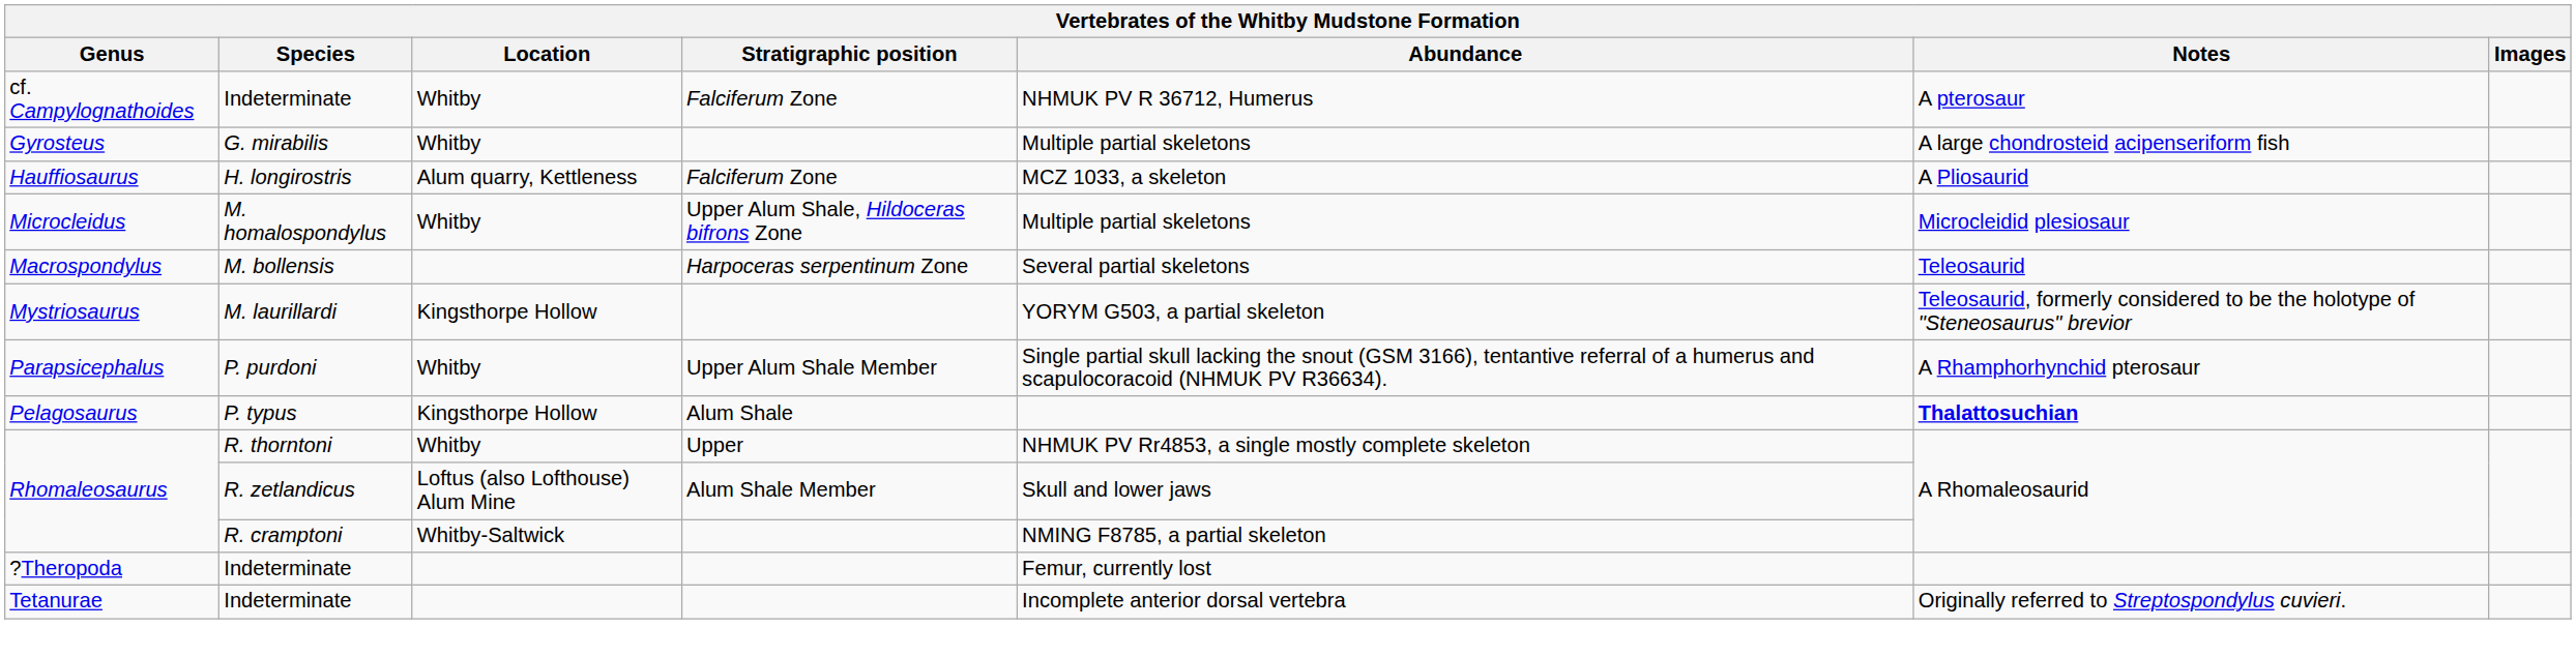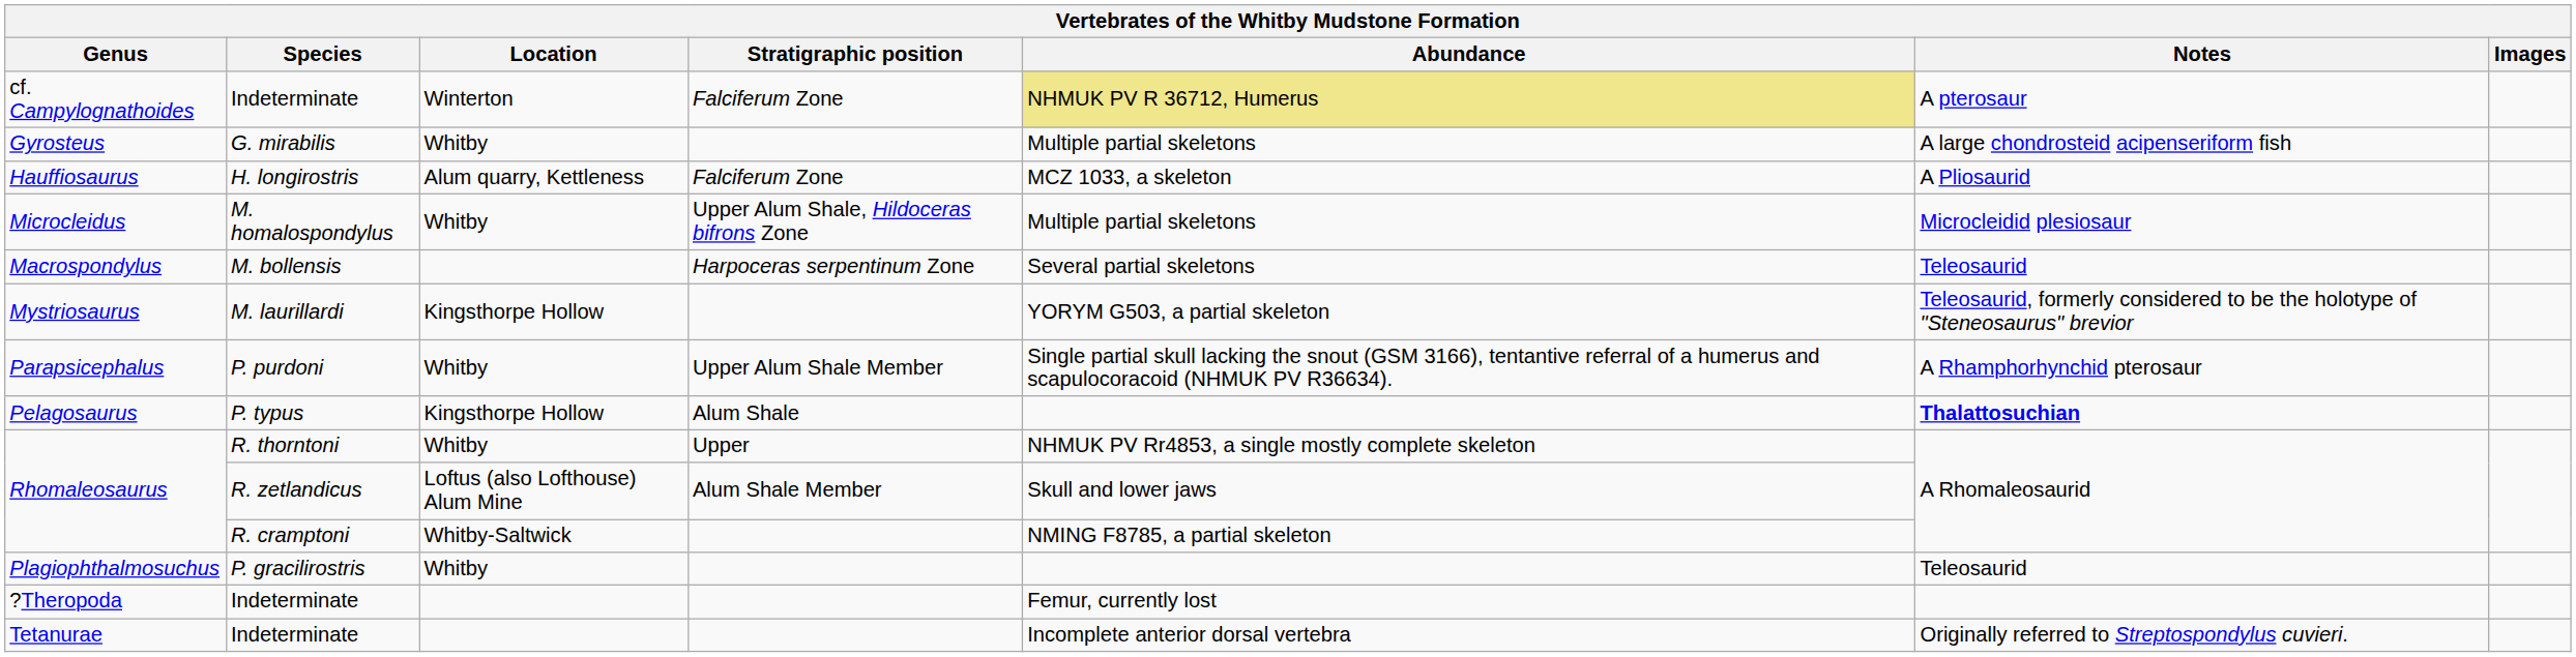cf. Campylognathoides | Location: Whitby -> Winterton
cf. Campylognathoides | Abundance: no background -> khaki background
+ row: Plagiophthalmosuchus | P. gracilirostris | Whitby | Teleosaurid
